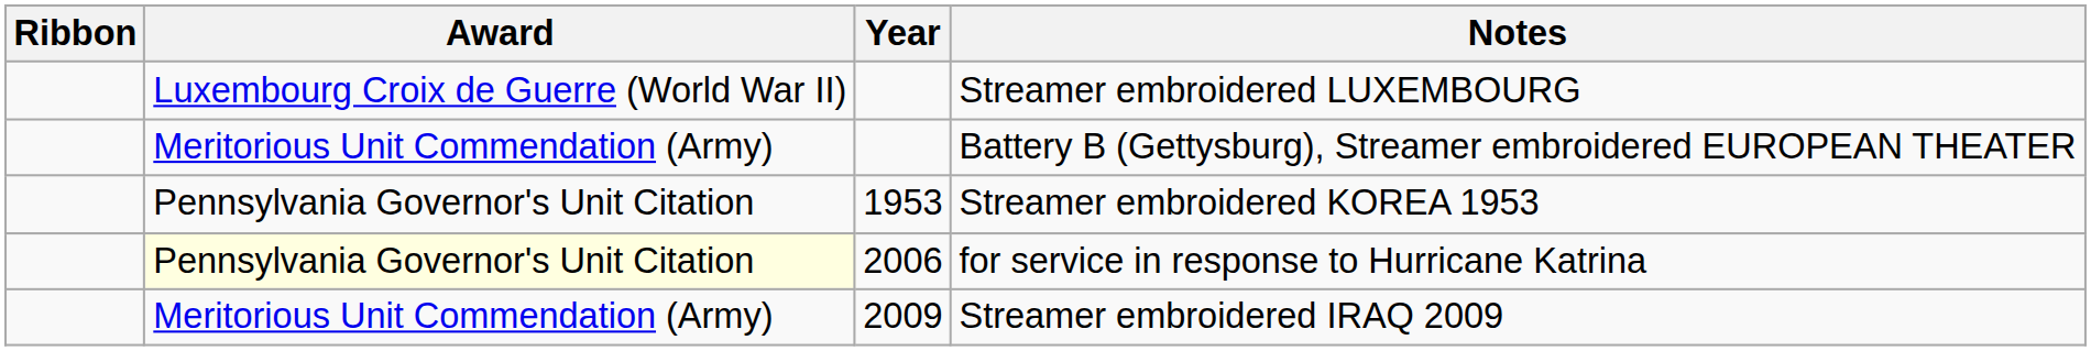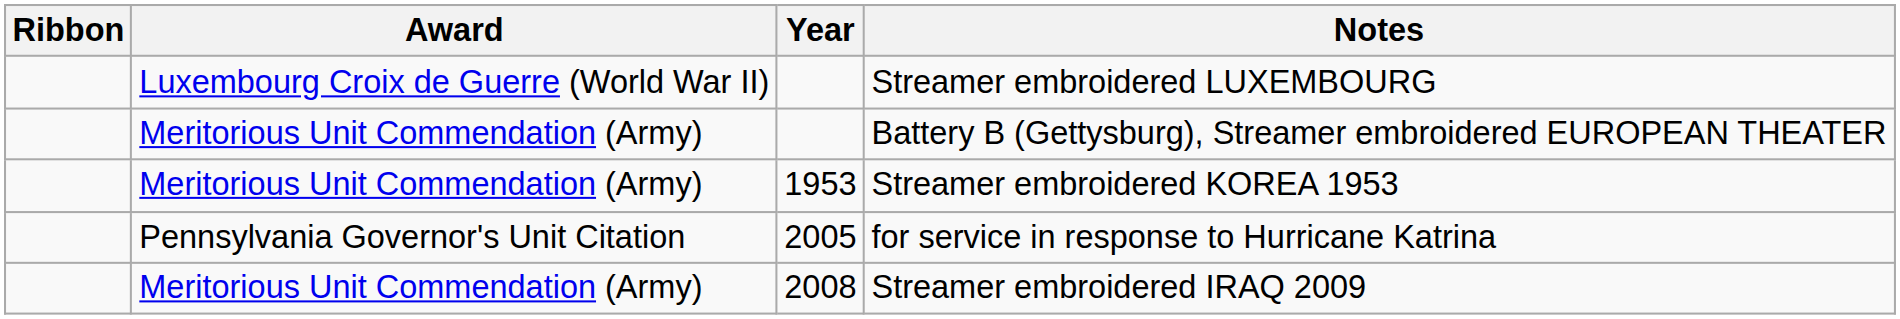Streamer embroidered KOREA 1953 | Award: Pennsylvania Governor's Unit Citation -> Meritorious Unit Commendation (Army)
for service in response to Hurricane Katrina | Award: lightyellow background -> no background
for service in response to Hurricane Katrina | Year: 2006 -> 2005
Streamer embroidered IRAQ 2009 | Year: 2009 -> 2008
